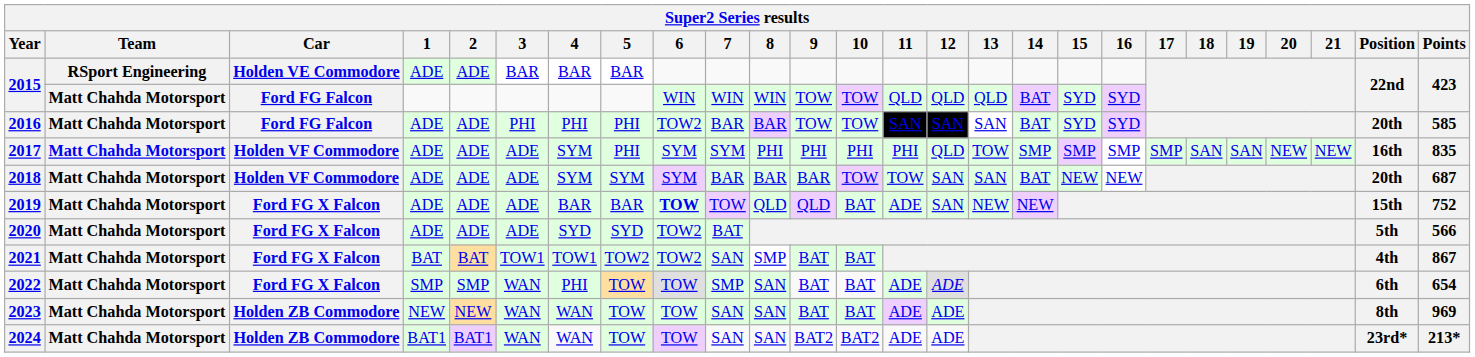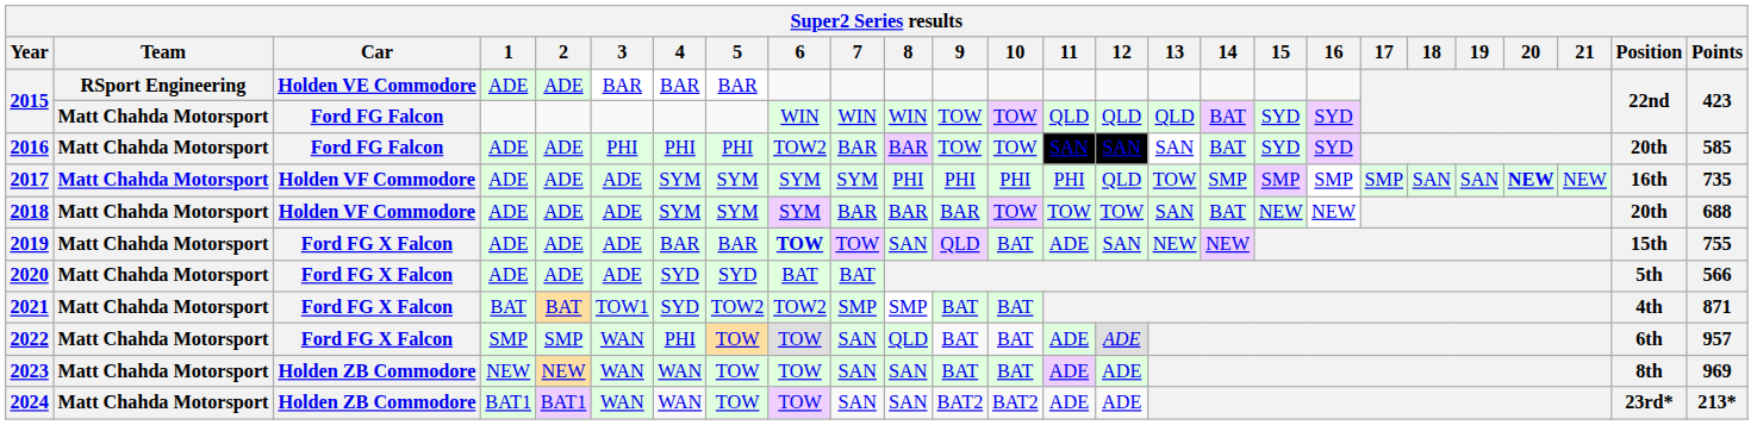2017 | 5: PHI -> SYM
2017 | 20: normal -> bold
2017 | Points: 835 -> 735
2018 | 12: SAN -> TOW
2018 | Points: 687 -> 688
2019 | 8: QLD -> SAN
2019 | Points: 752 -> 755
2020 | 6: TOW2 -> BAT
2021 | 4: TOW1 -> SYD
2021 | 7: SAN -> SMP
2021 | Points: 867 -> 871
2022 | 7: SMP -> SAN
2022 | 8: SAN -> QLD
2022 | Points: 654 -> 957
